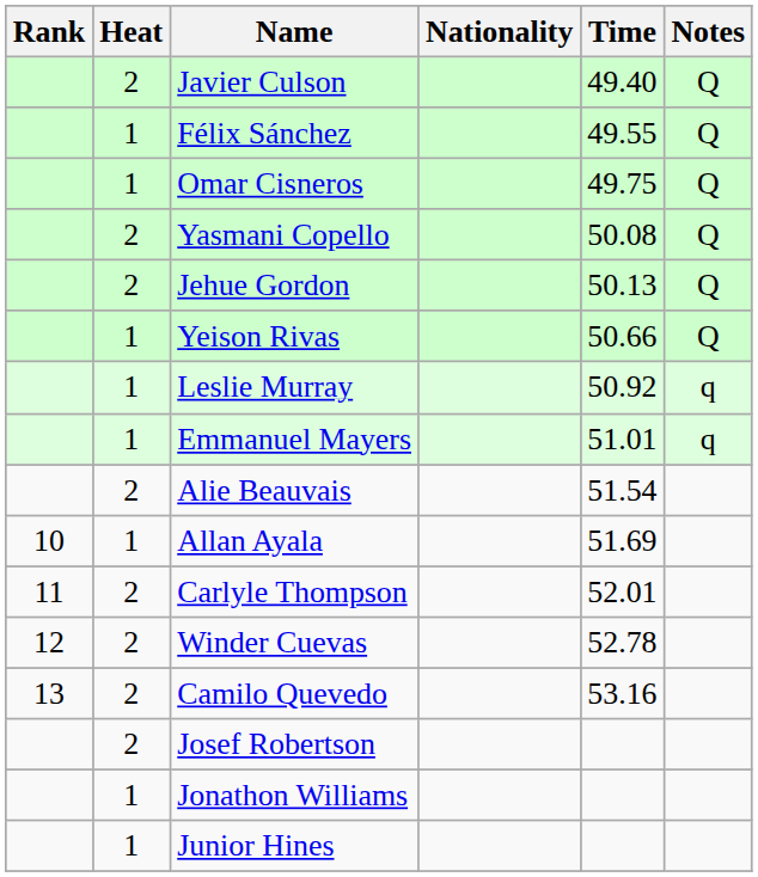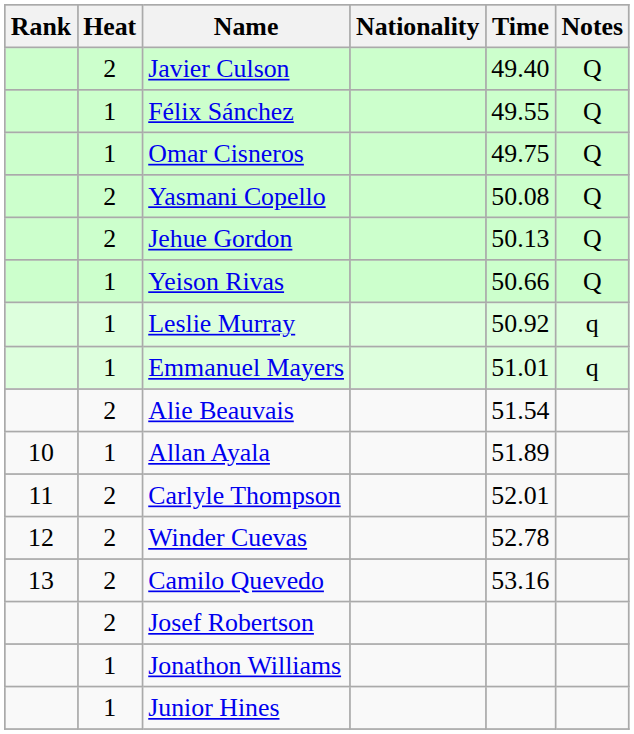Allan Ayala | Time: 51.69 -> 51.89
